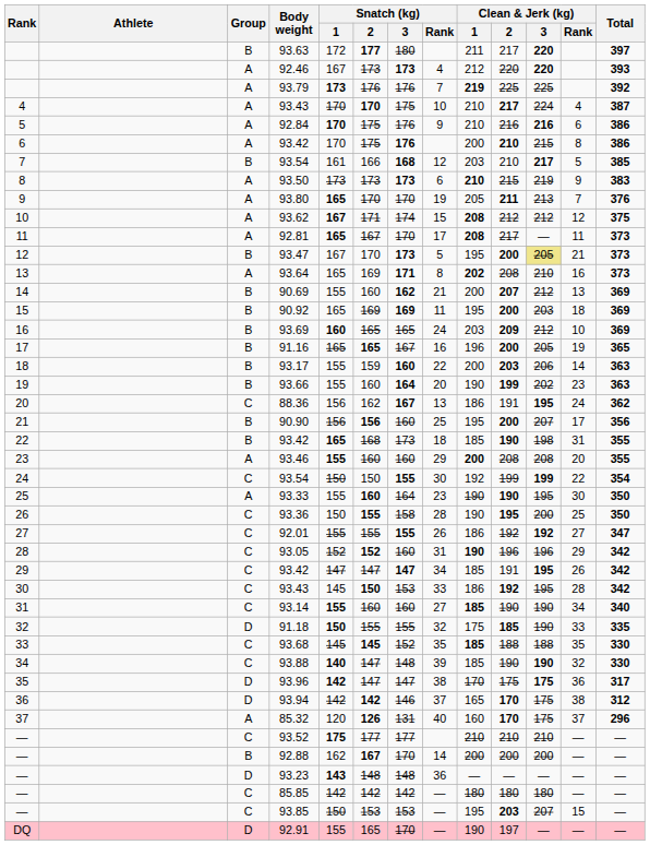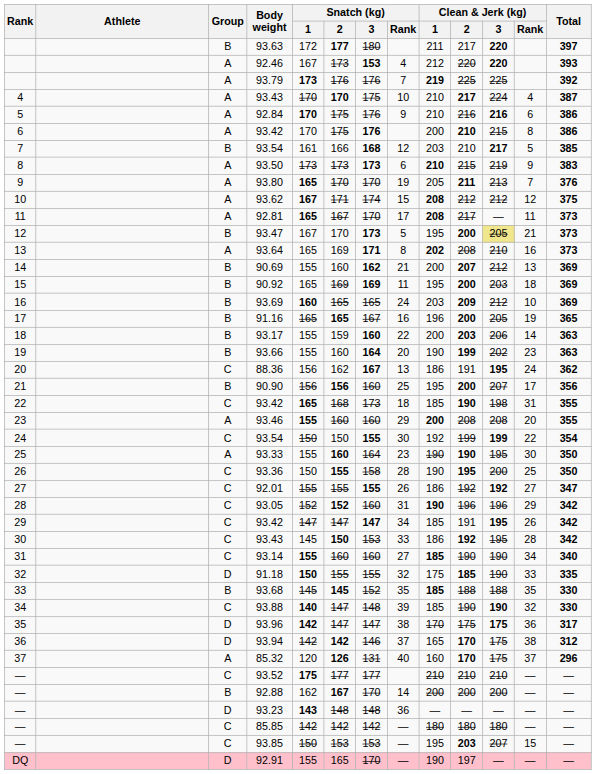92.46 | Snatch (kg) / 3: 173 -> 153
22 / 93.42 | Group: B -> C
93.68 | Group: C -> B
